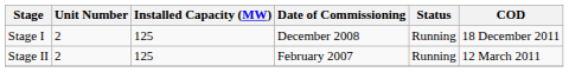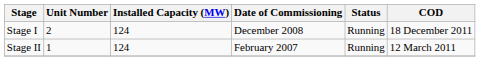Stage I | Installed Capacity (MW): 125 -> 124
Stage II | Unit Number: 2 -> 1
Stage II | Installed Capacity (MW): 125 -> 124
